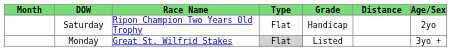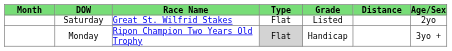Saturday | Race Name: Ripon Champion Two Years Old Trophy -> Great St. Wilfrid Stakes
Saturday | Grade: Handicap -> Listed
Monday | Race Name: Great St. Wilfrid Stakes -> Ripon Champion Two Years Old Trophy
Monday | Grade: Listed -> Handicap
